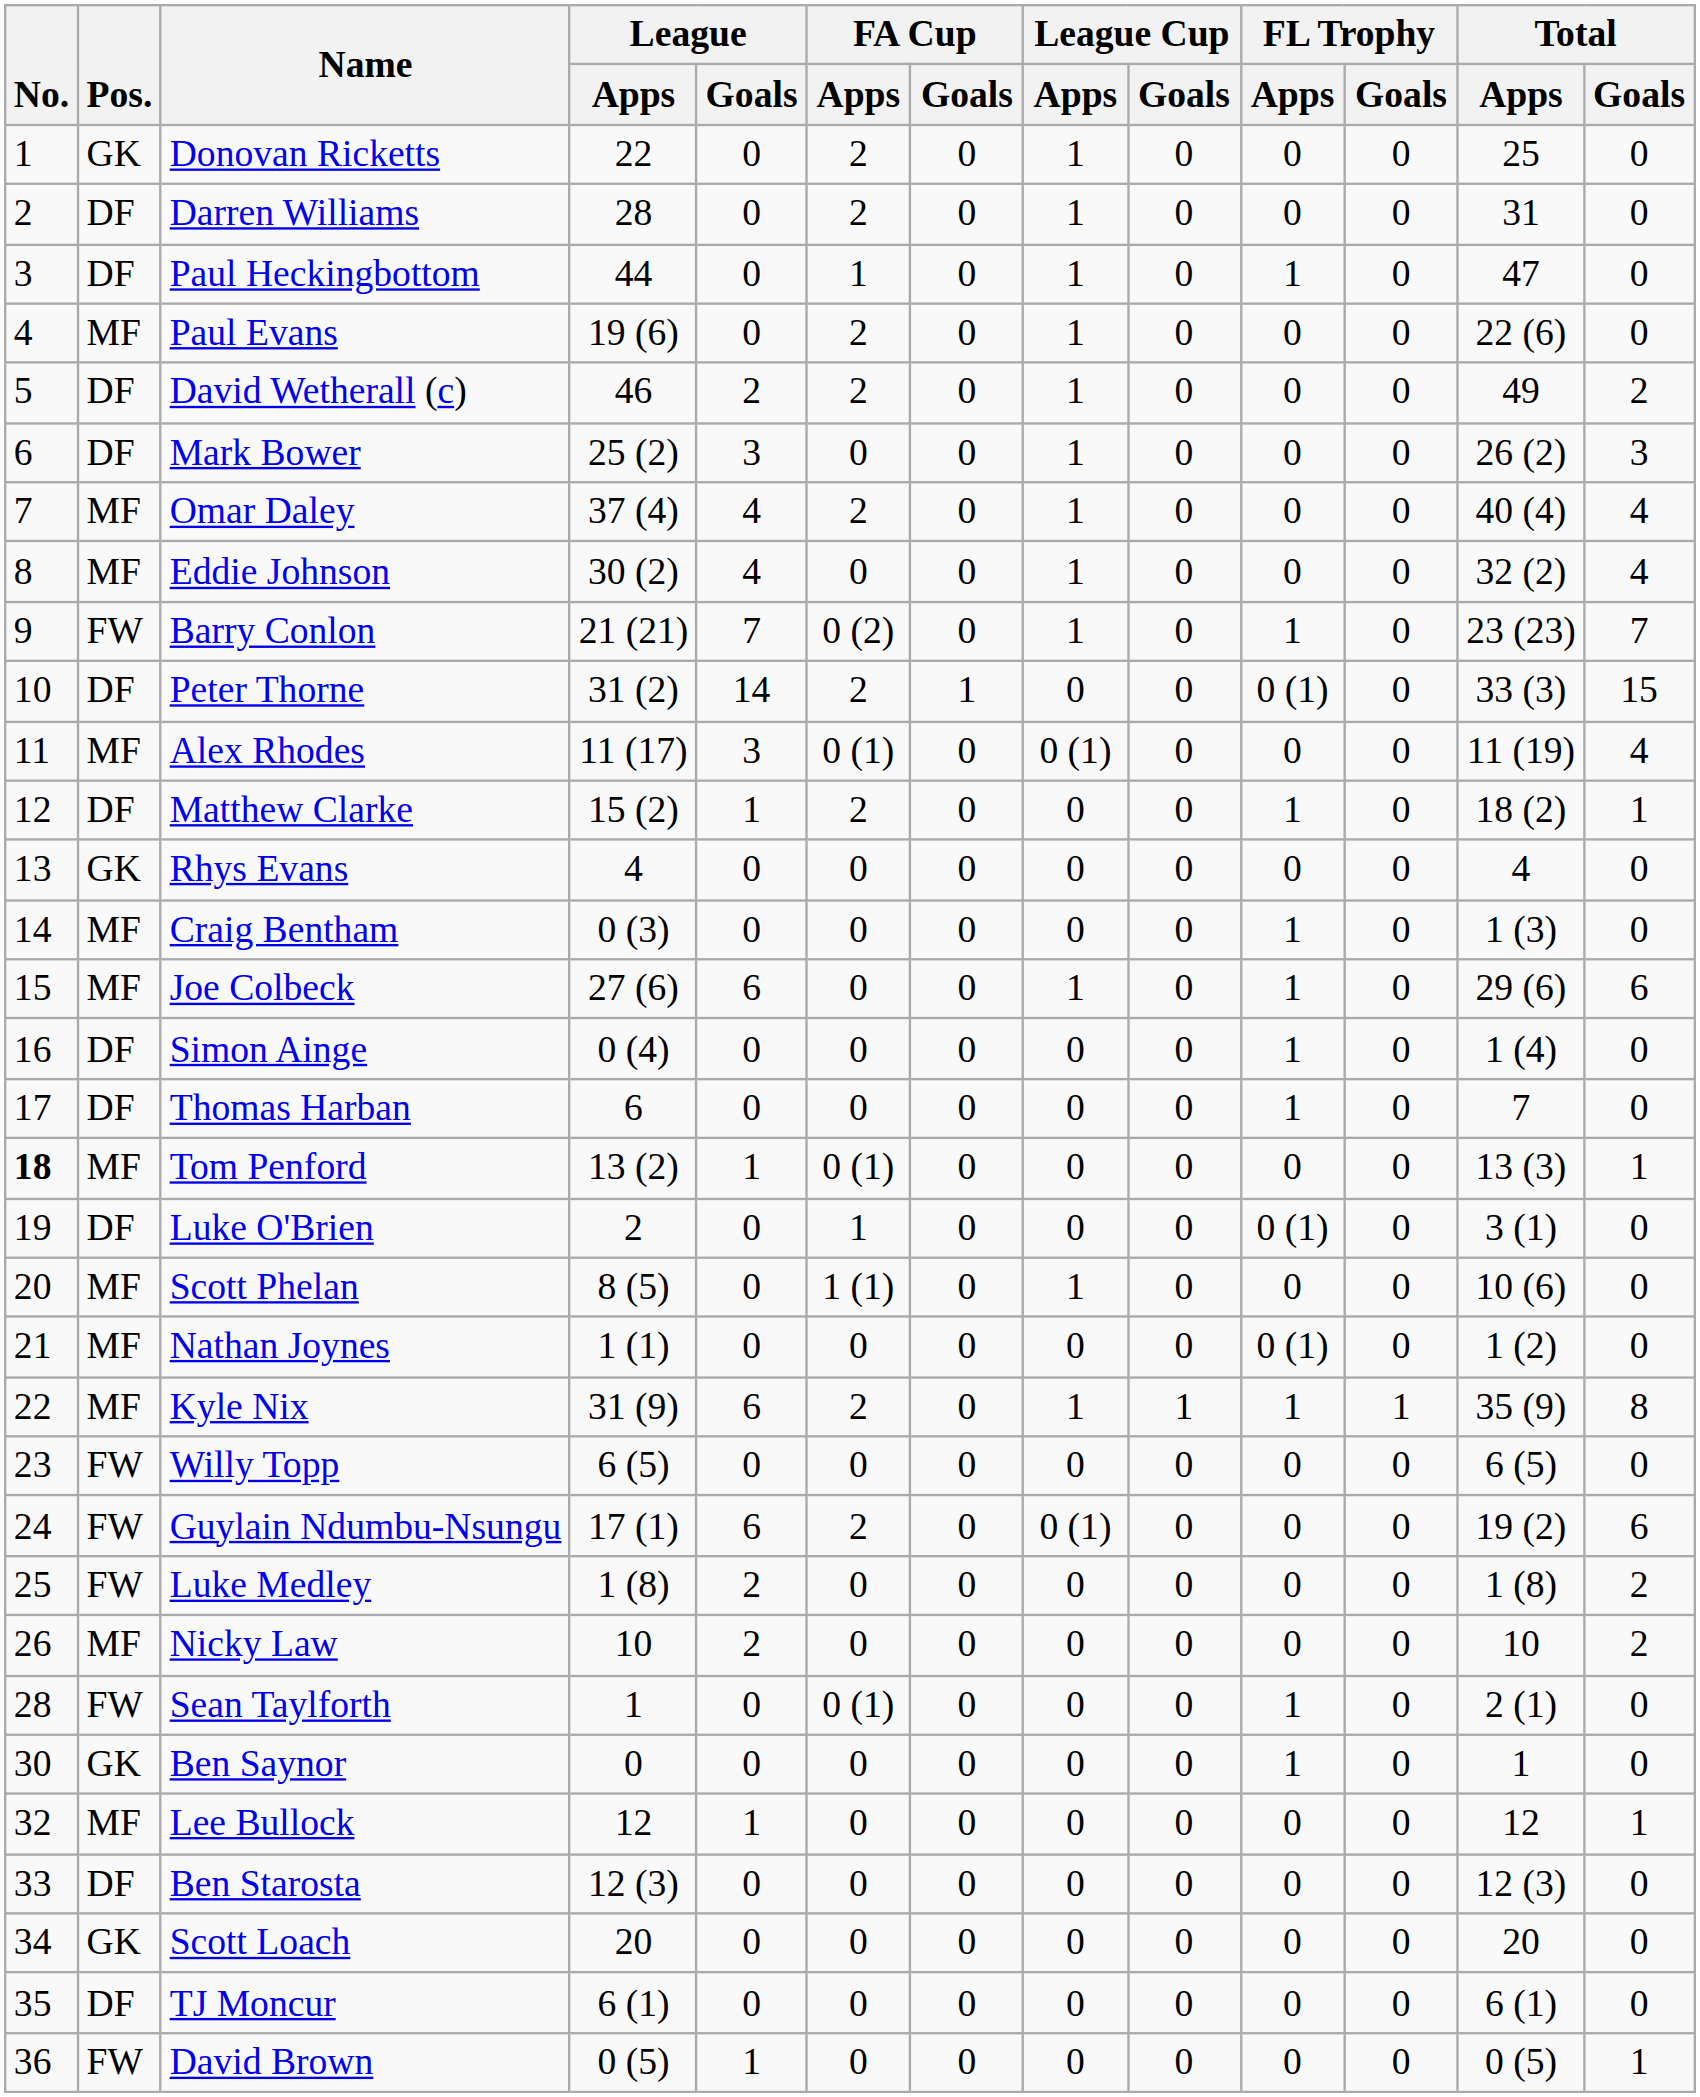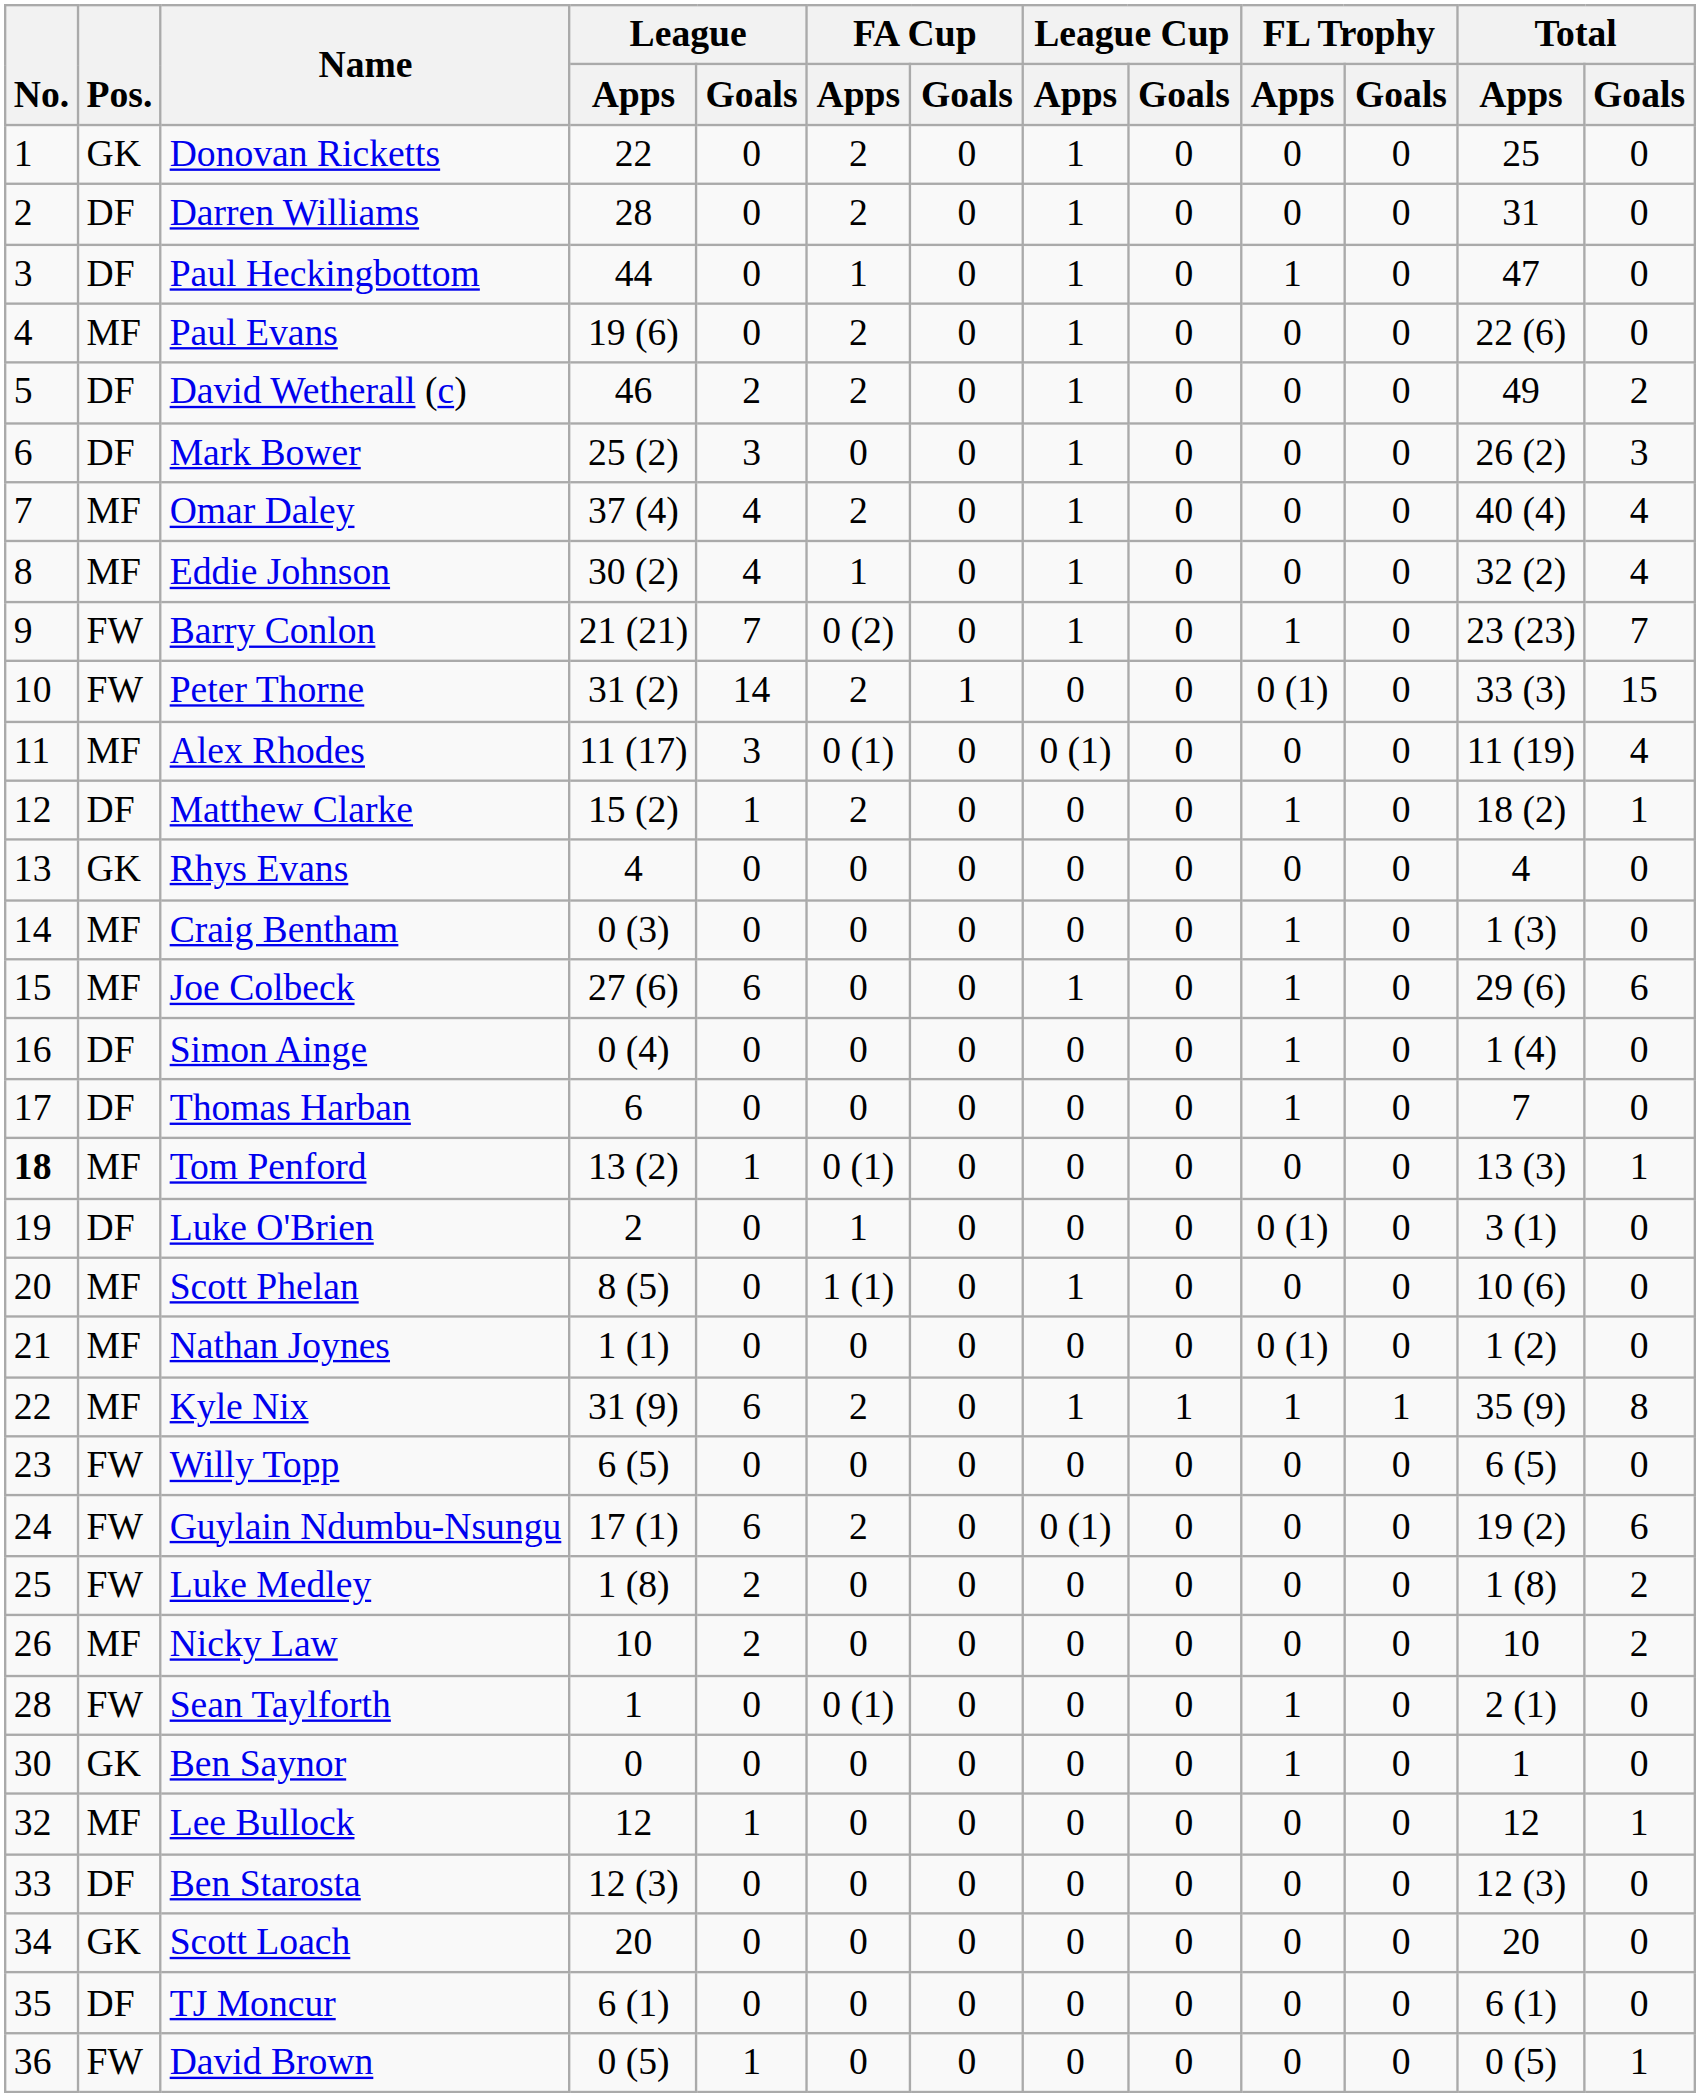Eddie Johnson | FA Cup / Apps: 0 -> 1
Peter Thorne | Pos.: DF -> FW
